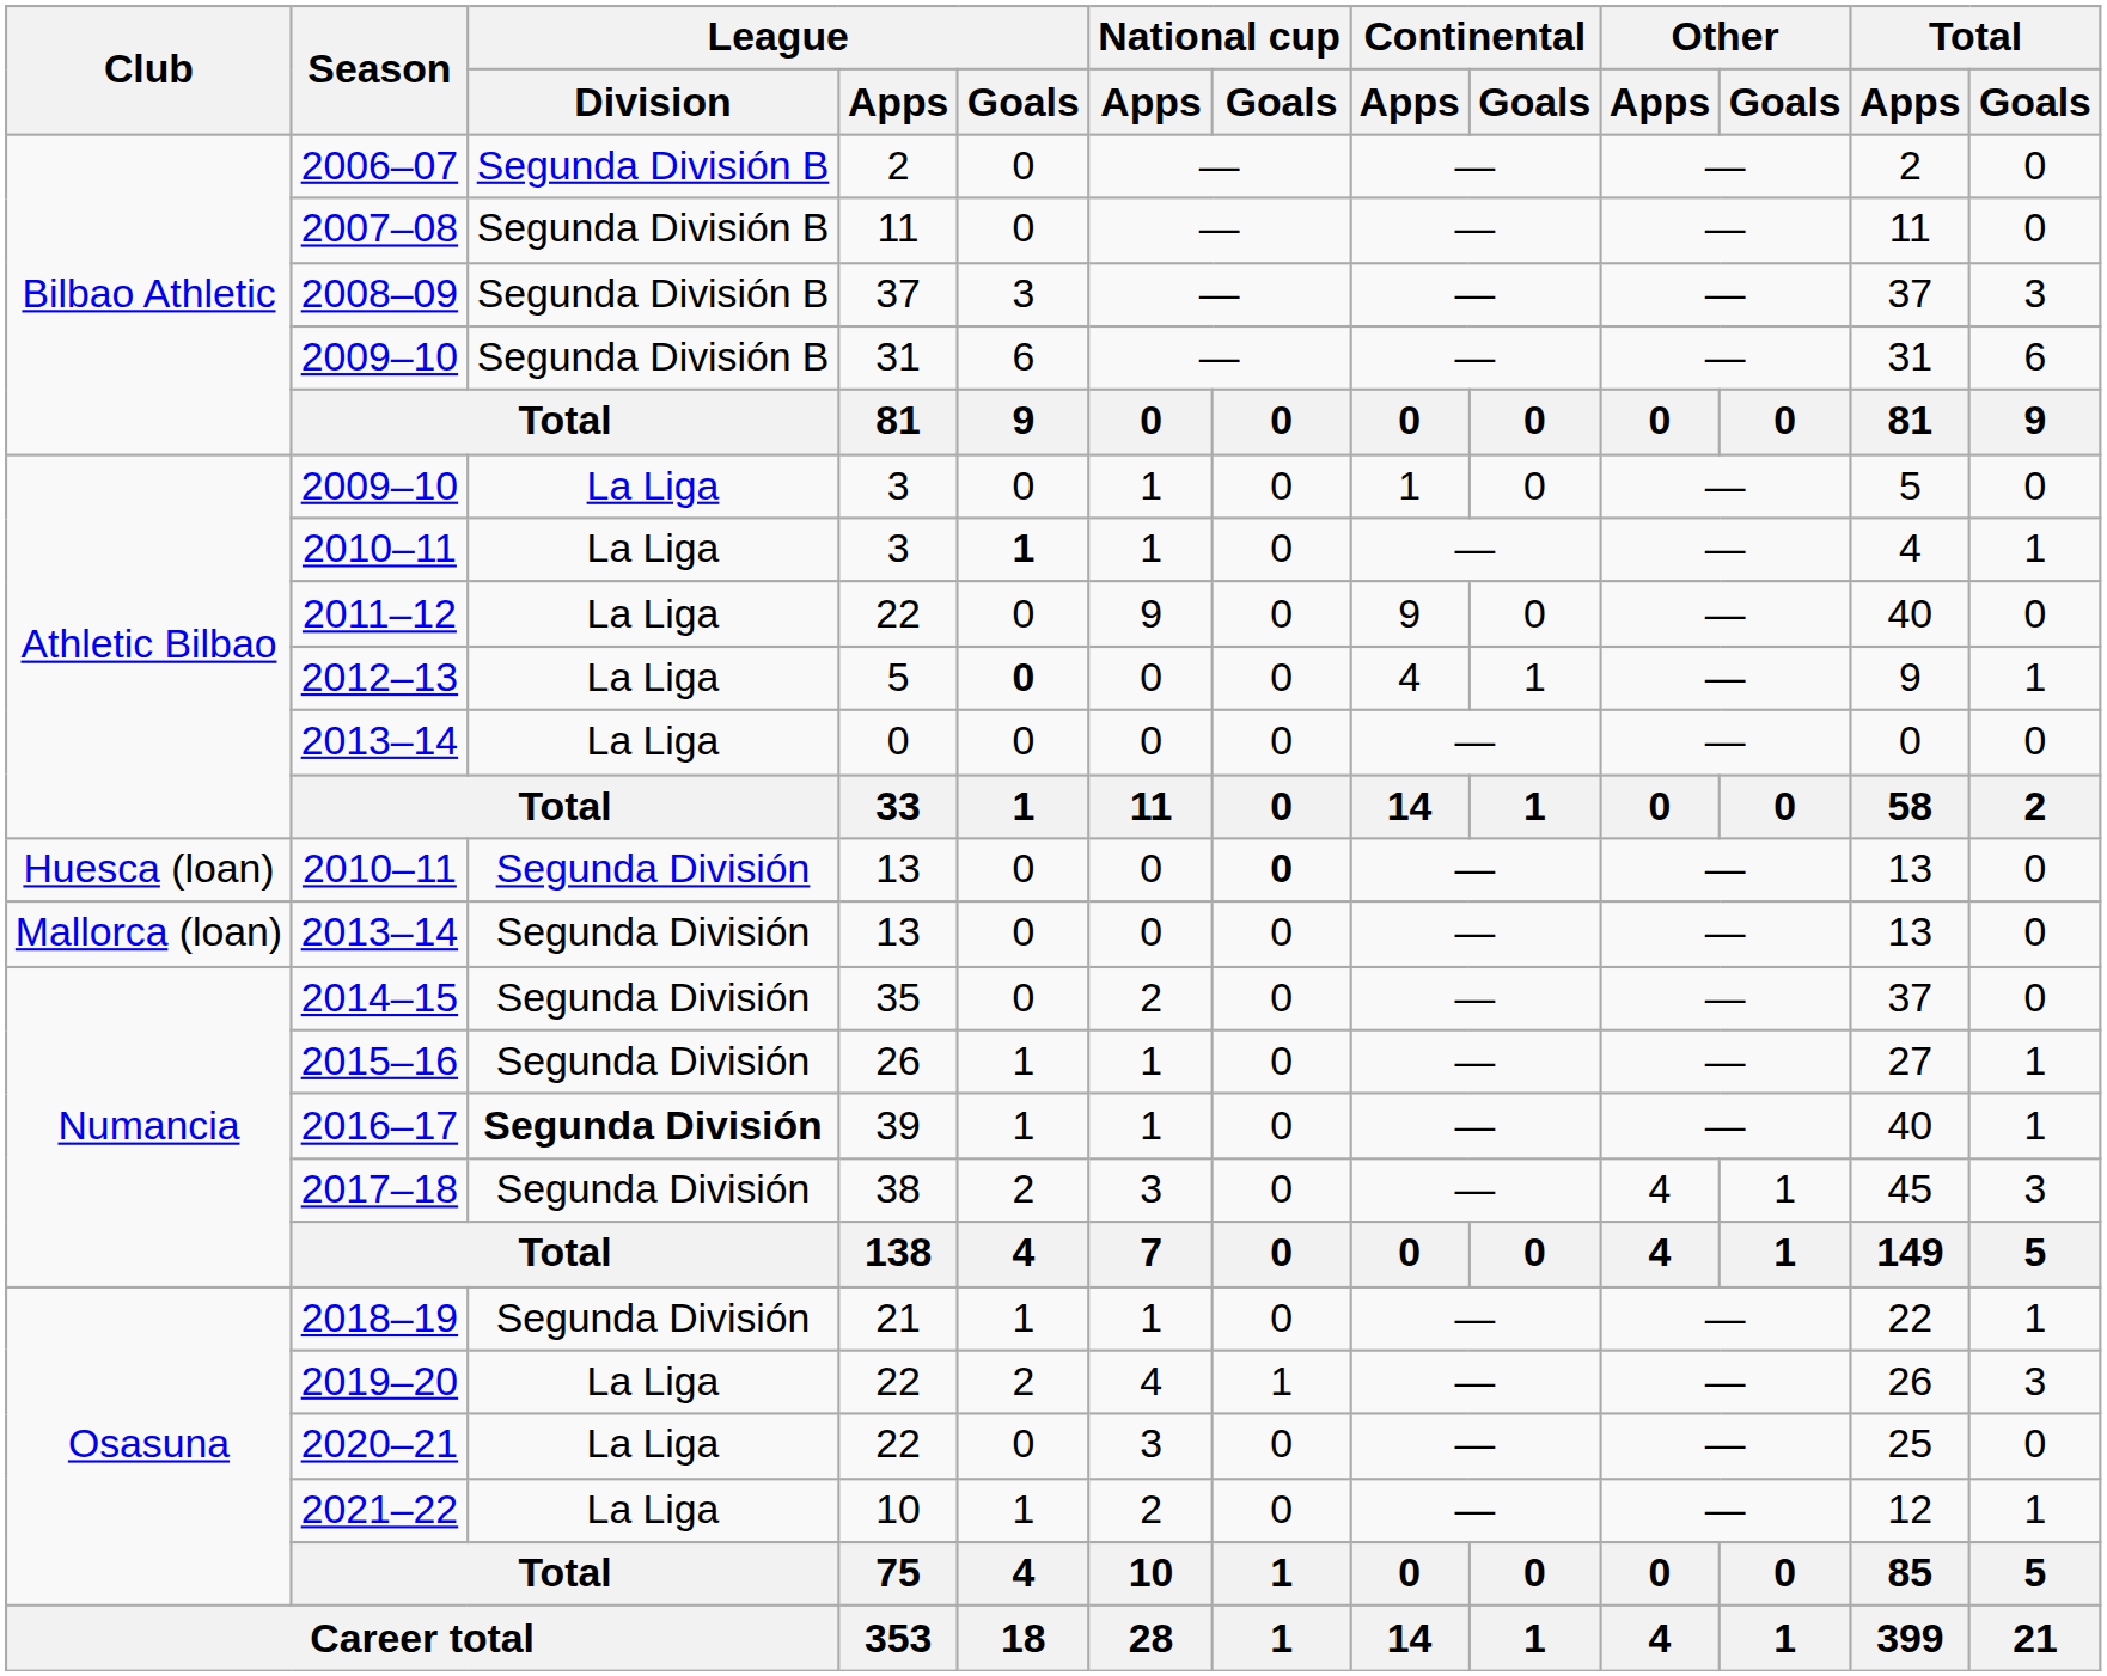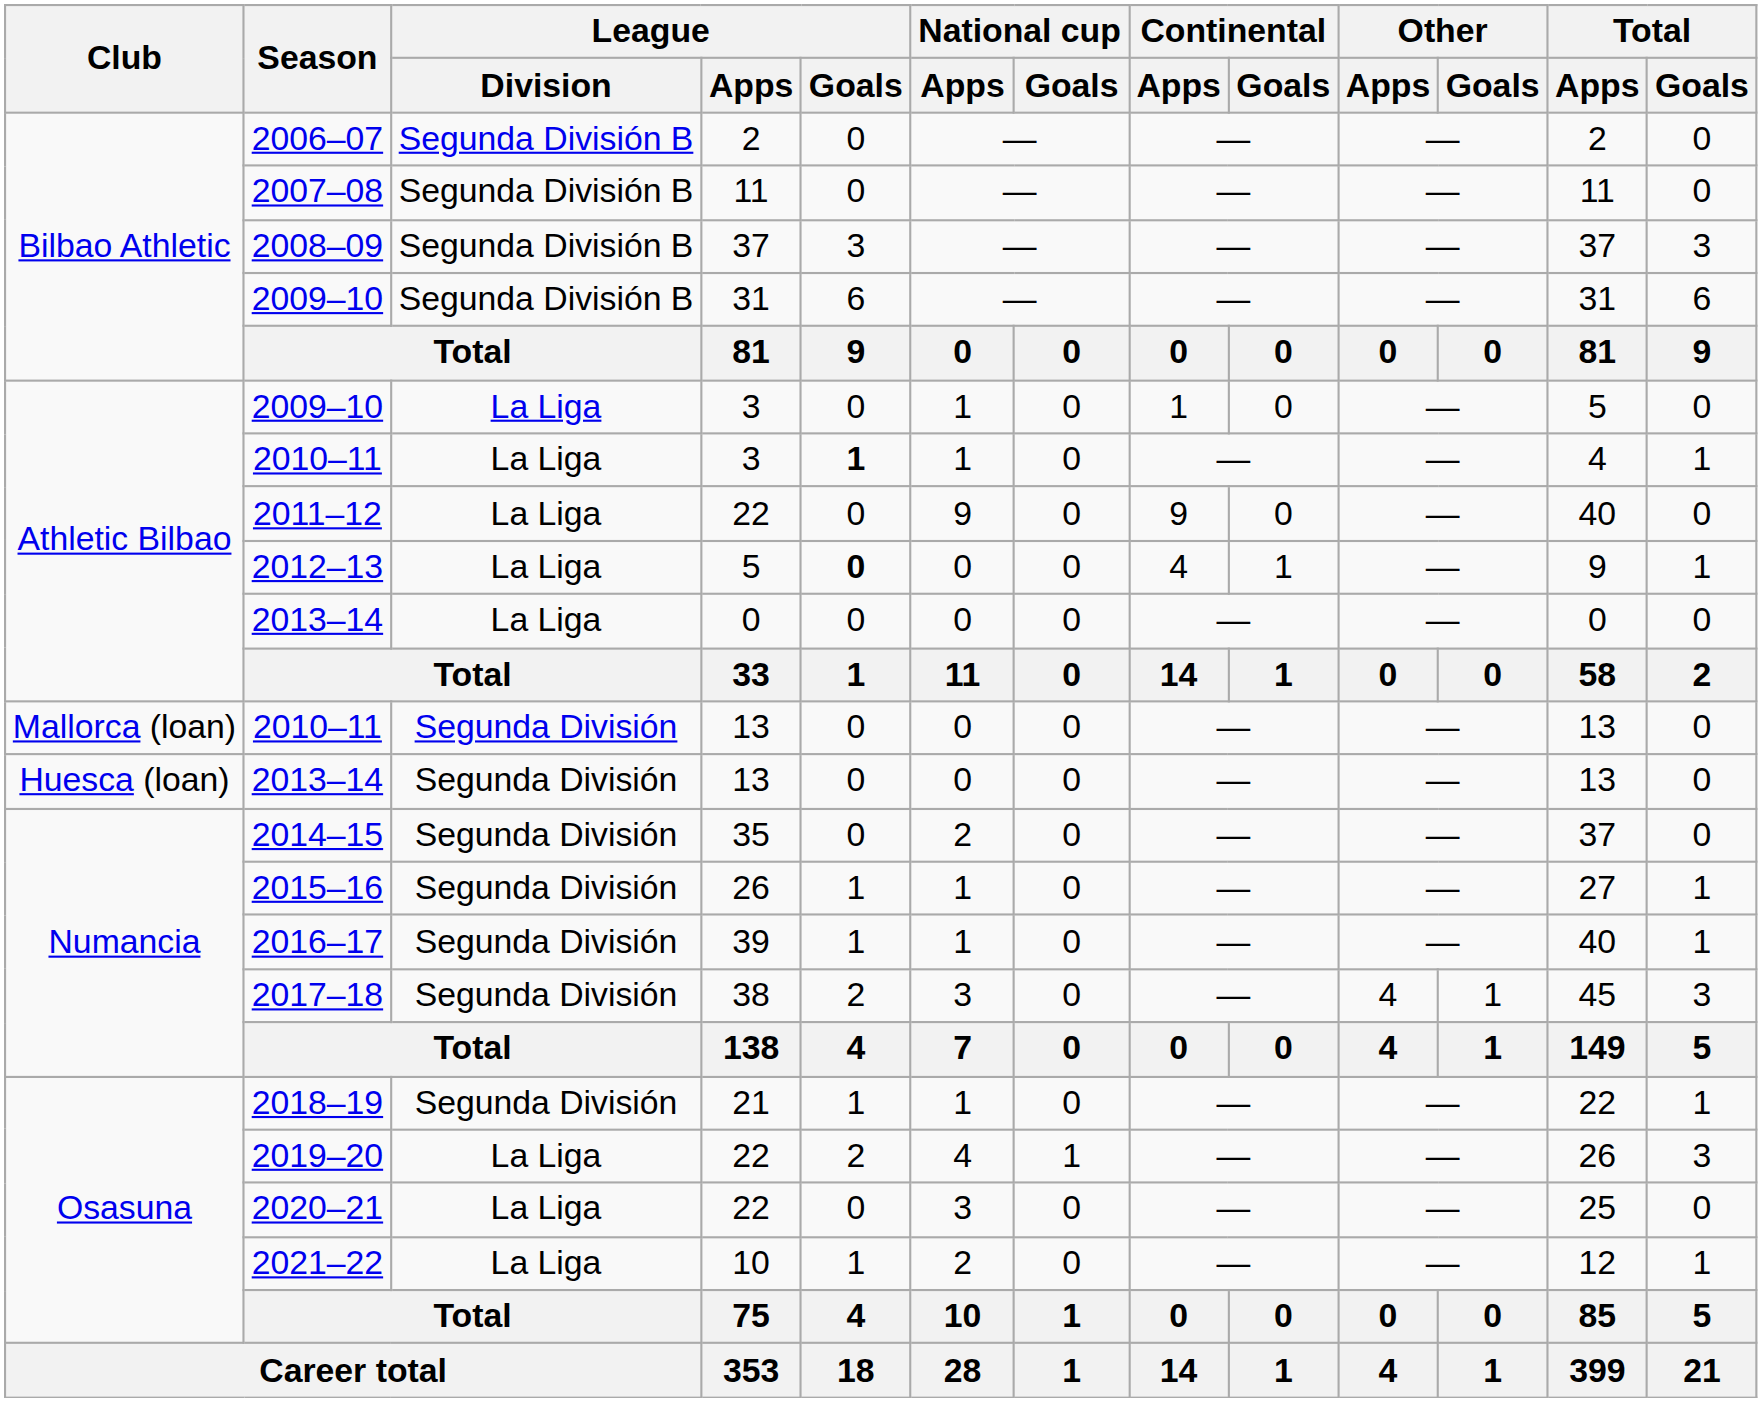2010–11 / 13 | Club: Huesca (loan) -> Mallorca (loan)
2010–11 / 13 | National cup / Goals: bold -> normal
2013–14 / 13 | Club: Mallorca (loan) -> Huesca (loan)
2016–17 | League / Division: bold -> normal
